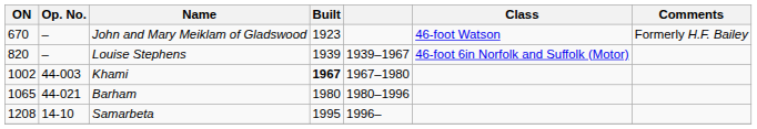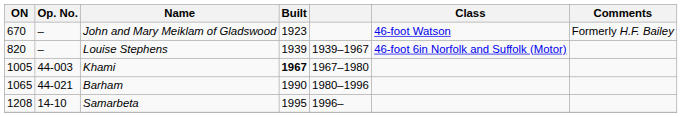Khami | ON: 1002 -> 1005
Barham | Built: 1980 -> 1990
